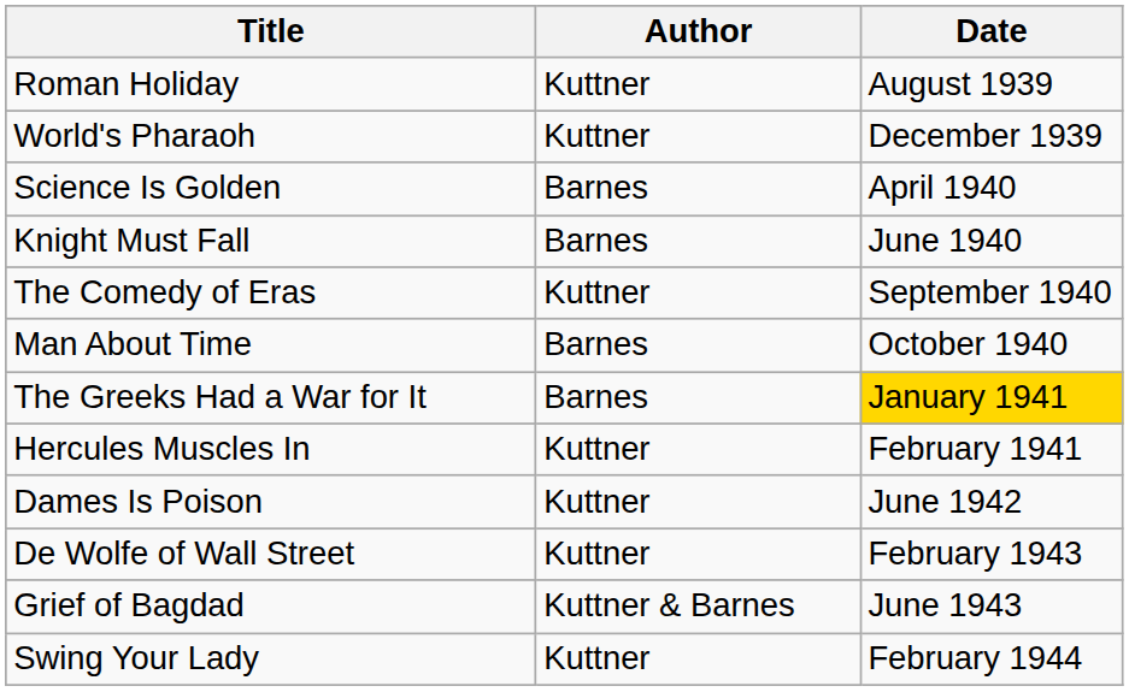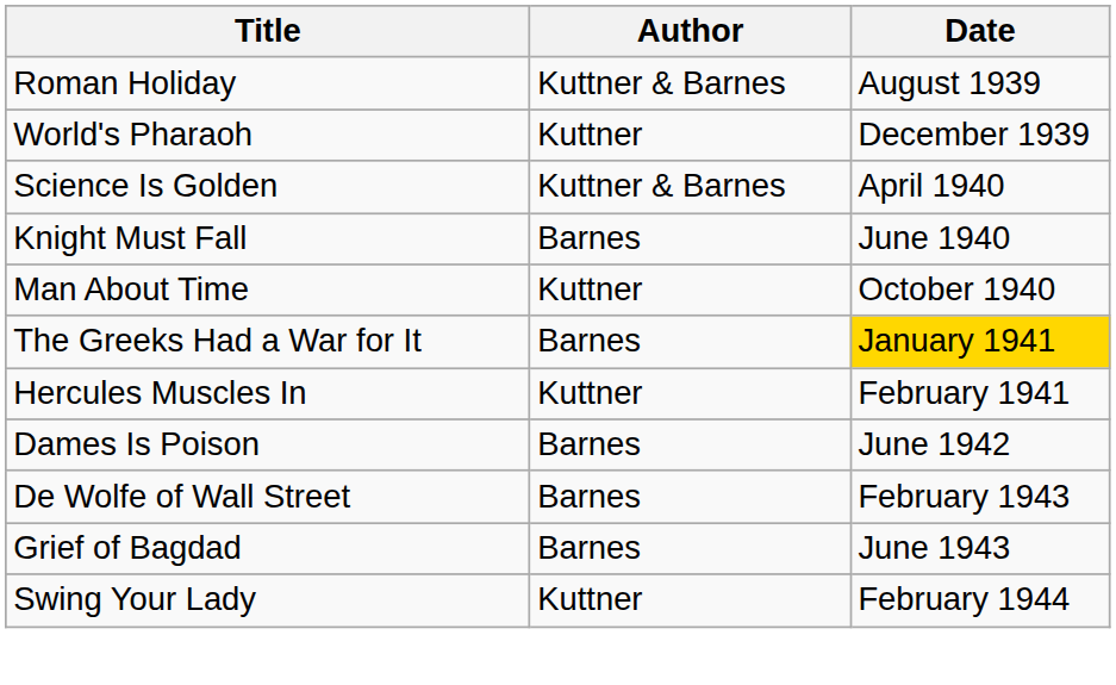Roman Holiday | Author: Kuttner -> Kuttner & Barnes
Science Is Golden | Author: Barnes -> Kuttner & Barnes
- row: The Comedy of Eras | Kuttner | September 1940
Man About Time | Author: Barnes -> Kuttner
Dames Is Poison | Author: Kuttner -> Barnes
De Wolfe of Wall Street | Author: Kuttner -> Barnes
Grief of Bagdad | Author: Kuttner & Barnes -> Barnes
